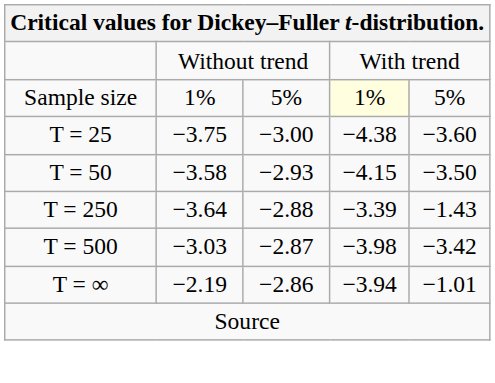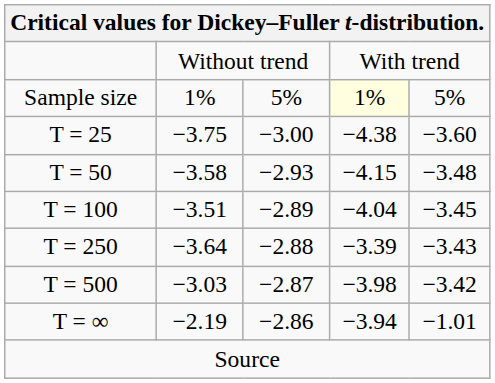T = 50 | column 5: −3.50 -> −3.48
+ row: T = 100 | −3.51 | −2.89 | −4.04 | −3.45
T = 250 | column 5: −1.43 -> −3.43
